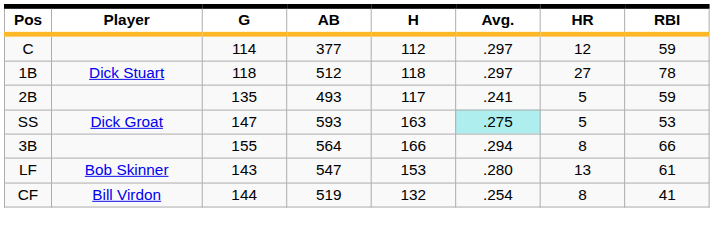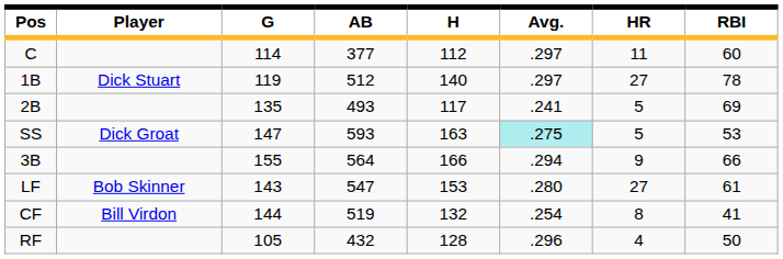C | HR: 12 -> 11
C | RBI: 59 -> 60
1B | G: 118 -> 119
1B | H: 118 -> 140
2B | RBI: 59 -> 69
3B | HR: 8 -> 9
LF | HR: 13 -> 27
+ row: RF | 105 | 432 | 128 | .296 | 4 | 50
